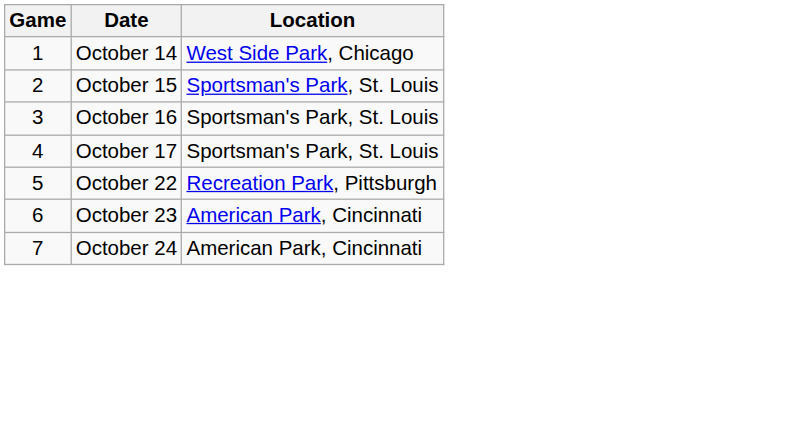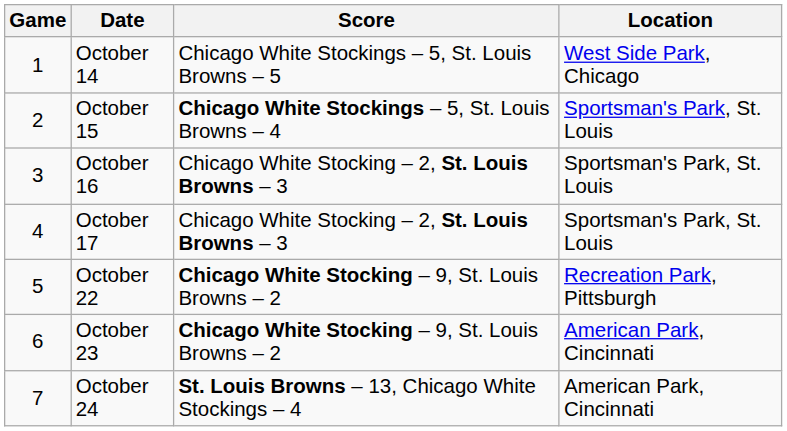+ column: Score | Chicago White Stockings – 5, St. Louis Browns – 5 | Chicago White Stockings – 5, St. Louis Browns – 4 | Chicago White Stocking – 2, St. Louis Browns – 3 | Chicago White Stocking – 2, St. Louis Browns – 3 | Chicago White Stocking – 9, St. Louis Browns – 2 | Chicago White Stocking – 9, St. Louis Browns – 2 | St. Louis Browns – 13, Chicago White Stockings – 4
